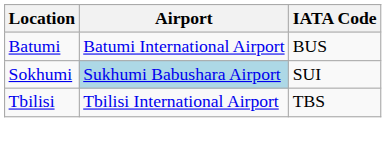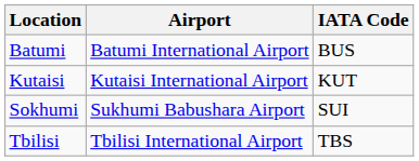+ row: Kutaisi | Kutaisi International Airport | KUT
Sokhumi | Airport: lightblue background -> no background
